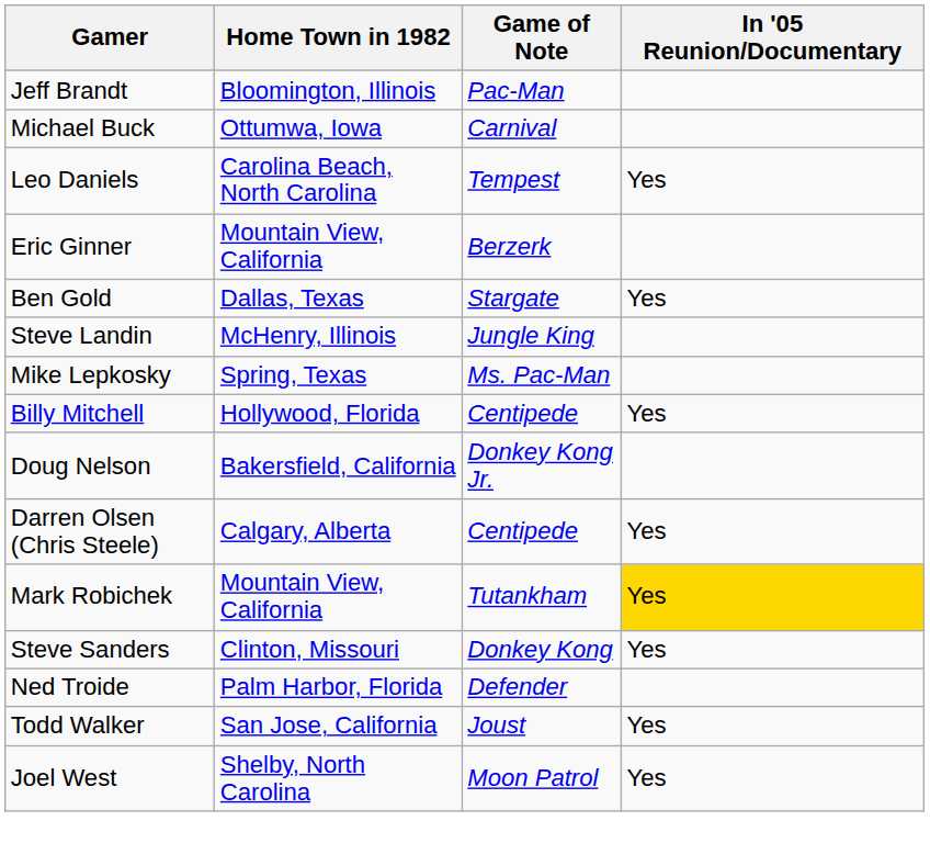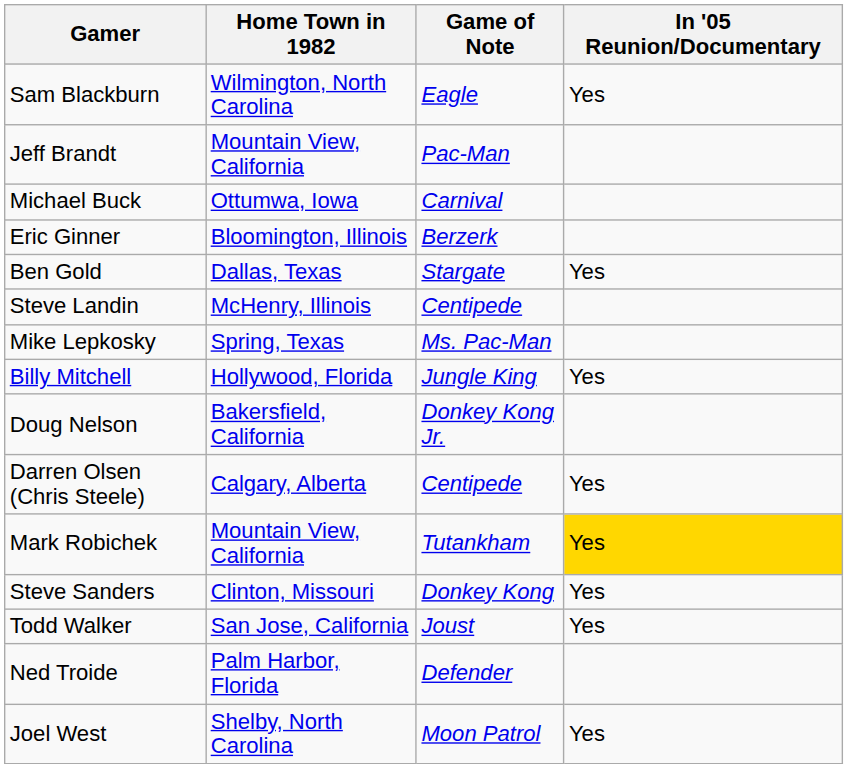+ row: Sam Blackburn | Wilmington, North Carolina | Eagle | Yes
Jeff Brandt | Home Town in 1982: Bloomington, Illinois -> Mountain View, California
- row: Leo Daniels | Carolina Beach, North Carolina | Tempest | Yes
Eric Ginner | Home Town in 1982: Mountain View, California -> Bloomington, Illinois
Steve Landin | Game of Note: Jungle King -> Centipede
Billy Mitchell | Game of Note: Centipede -> Jungle King
rows swapped: Ned Troide <-> Todd Walker
